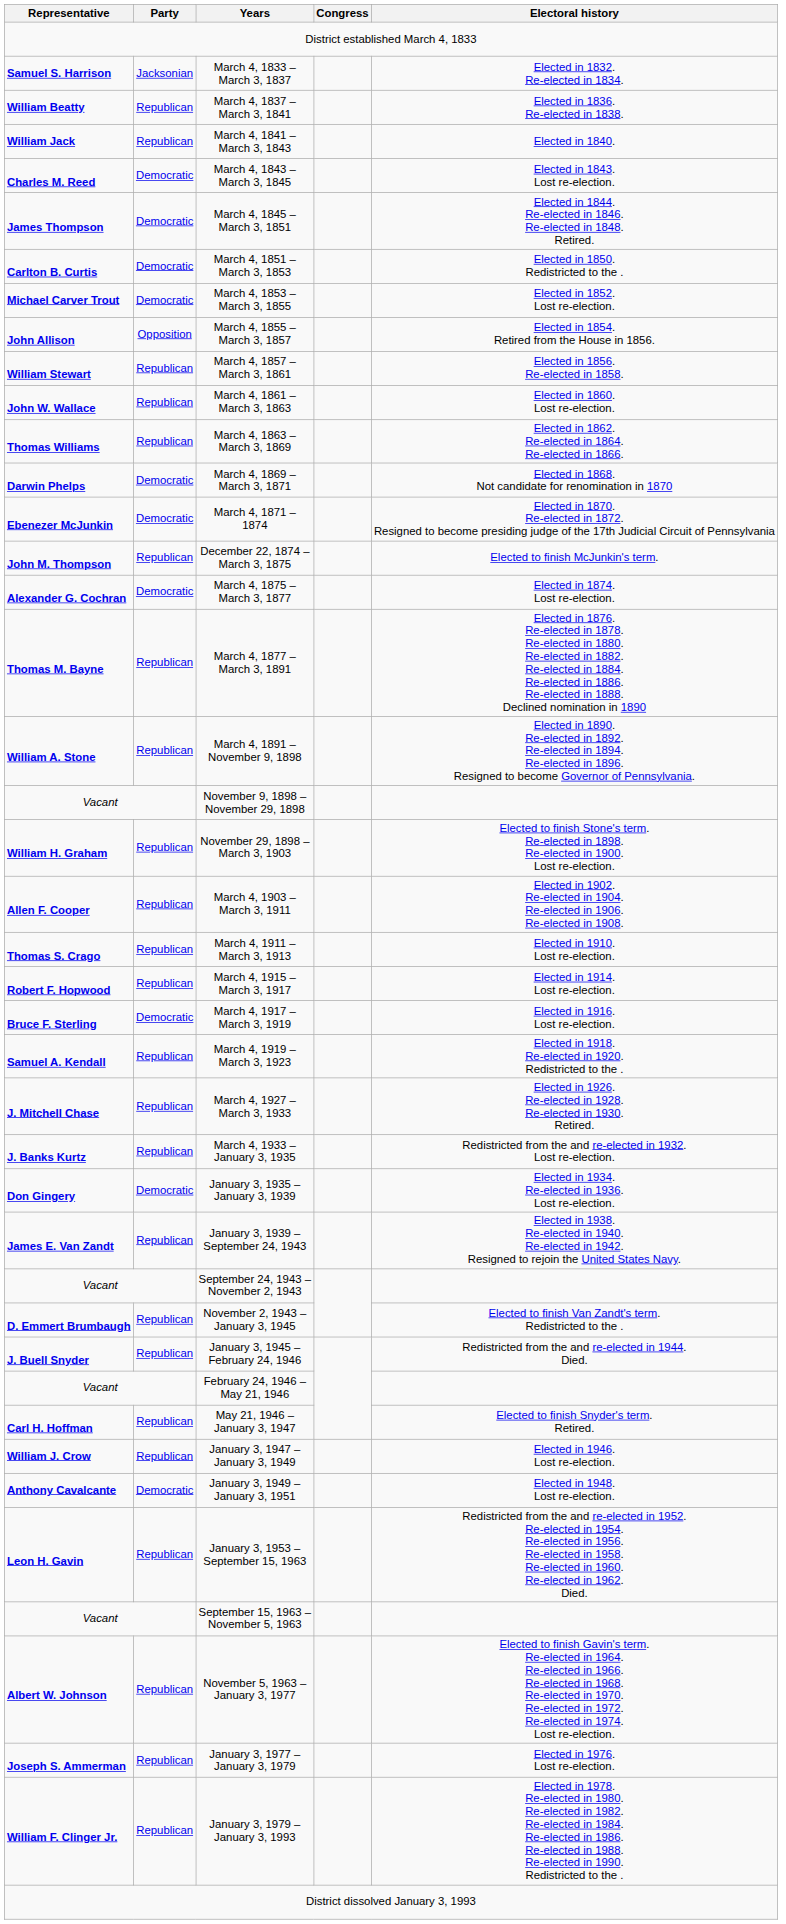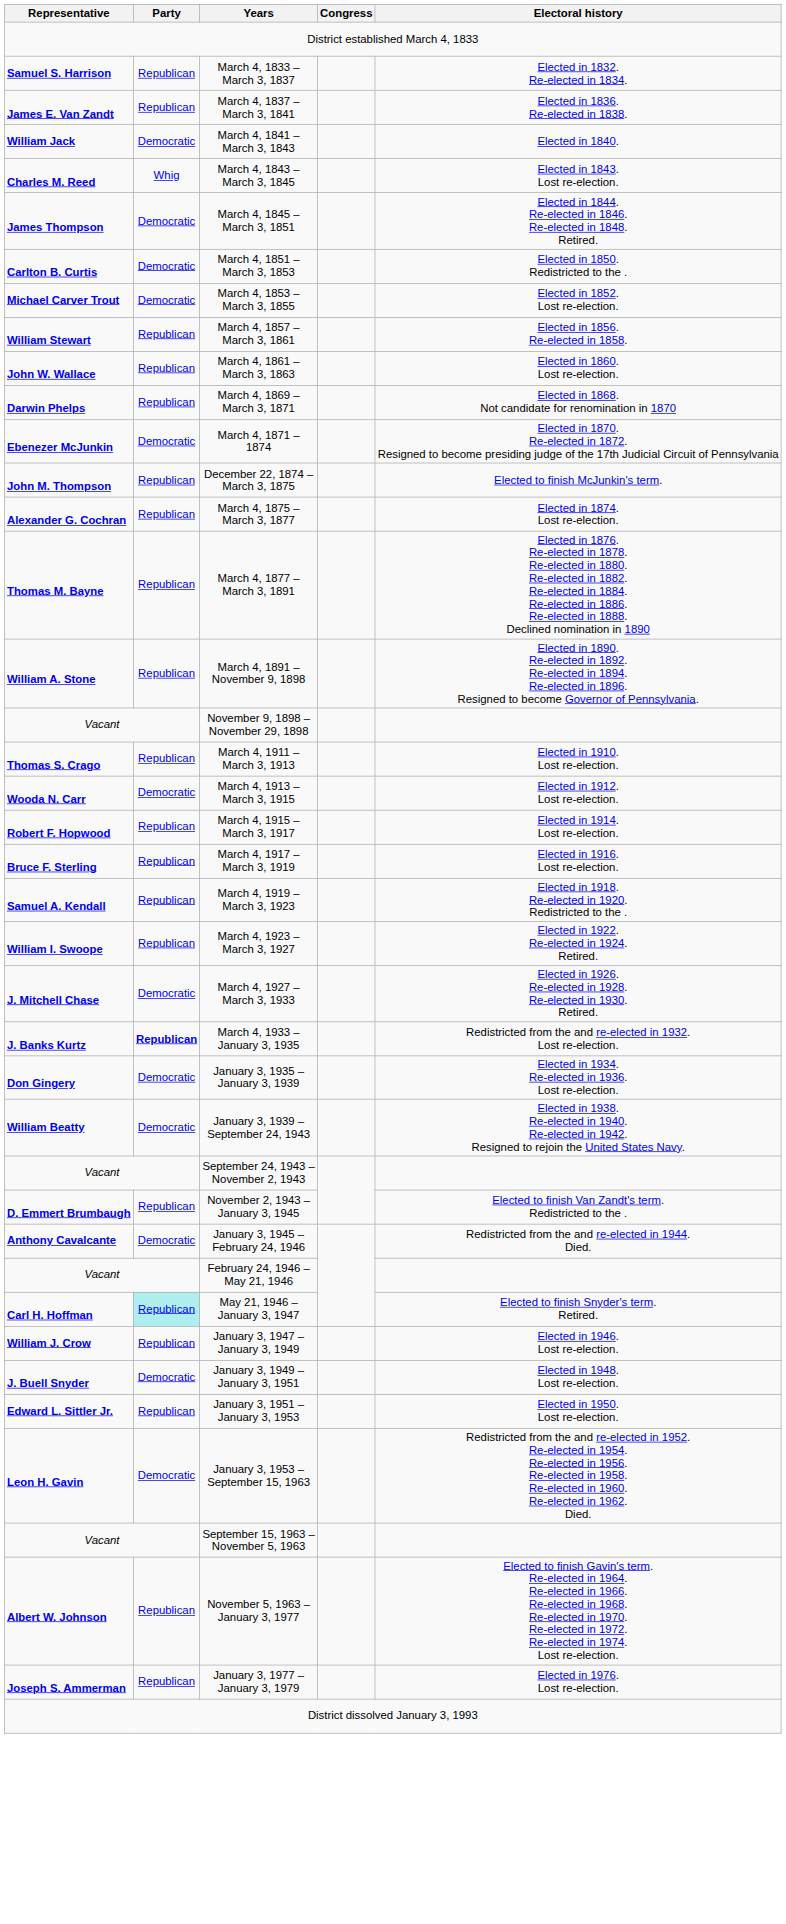March 4, 1833 – March 3, 1837 | Party: Jacksonian -> Republican
March 4, 1837 – March 3, 1841 | Representative: William Beatty -> James E. Van Zandt
March 4, 1841 – March 3, 1843 | Party: Republican -> Democratic
March 4, 1843 – March 3, 1845 | Party: Democratic -> Whig
- row: John Allison | Opposition | March 4, 1855 – March 3, 1857 | Elected in 1854. Retired from the House in 1856.
- row: Thomas Williams | Republican | March 4, 1863 – March 3, 1869 | Elected in 1862. Re-elected in 1864. Re-elected in 1866.
March 4, 1869 – March 3, 1871 | Party: Democratic -> Republican
March 4, 1875 – March 3, 1877 | Party: Democratic -> Republican
- row: William H. Graham | Republican | November 29, 1898 – March 3, 1903 | Elected to finish Stone's term. Re-elected in 1898. Re-elected in 1900. Lost re-election.
- row: Allen F. Cooper | Republican | March 4, 1903 – March 3, 1911 | Elected in 1902. Re-elected in 1904. Re-elected in 1906. Re-elected in 1908.
+ row: Wooda N. Carr | Democratic | March 4, 1913 – March 3, 1915 | Elected in 1912. Lost re-election.
March 4, 1917 – March 3, 1919 | Party: Democratic -> Republican
+ row: William I. Swoope | Republican | March 4, 1923 – March 3, 1927 | Elected in 1922. Re-elected in 1924. Retired.
March 4, 1927 – March 3, 1933 | Party: Republican -> Democratic
March 4, 1933 – January 3, 1935 | Party: normal -> bold
January 3, 1939 – September 24, 1943 | Representative: James E. Van Zandt -> William Beatty
January 3, 1939 – September 24, 1943 | Party: Republican -> Democratic
January 3, 1945 – February 24, 1946 | Representative: J. Buell Snyder -> Anthony Cavalcante
January 3, 1945 – February 24, 1946 | Party: Republican -> Democratic
May 21, 1946 – January 3, 1947 | Party: no background -> paleturquoise background
January 3, 1949 – January 3, 1951 | Representative: Anthony Cavalcante -> J. Buell Snyder
+ row: Edward L. Sittler Jr. | Republican | January 3, 1951 – January 3, 1953 | Elected in 1950. Lost re-election.
January 3, 1953 – September 15, 1963 | Party: Republican -> Democratic
- row: William F. Clinger Jr. | Republican | January 3, 1979 – January 3, 1993 | Elected in 1978. Re-elected in 1980. Re-elected in 1982. Re-elected in 1984. Re-elected in 1986. Re-elected in 1988. Re-elected in 1990. Redistricted to the .
